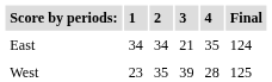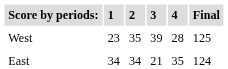rows swapped: East <-> West
